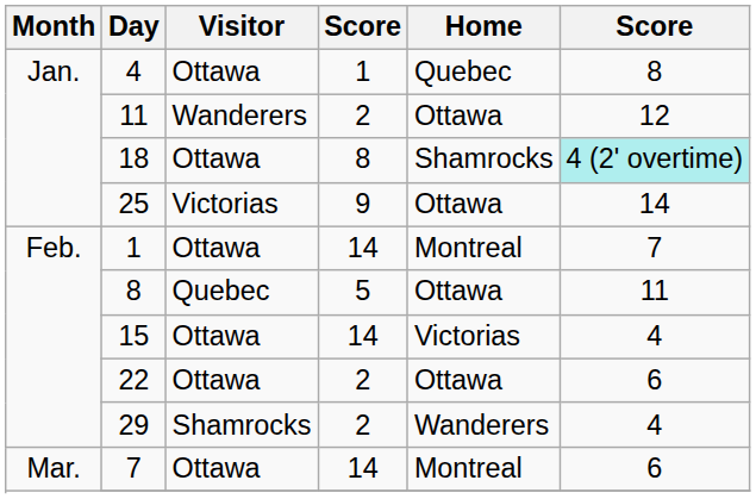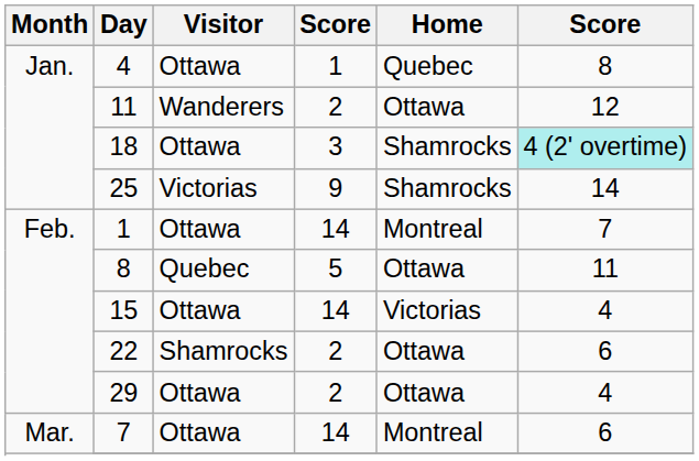18 | column 4: 8 -> 3
25 | Home: Ottawa -> Shamrocks
22 | Visitor: Ottawa -> Shamrocks
29 | Visitor: Shamrocks -> Ottawa
29 | Home: Wanderers -> Ottawa
